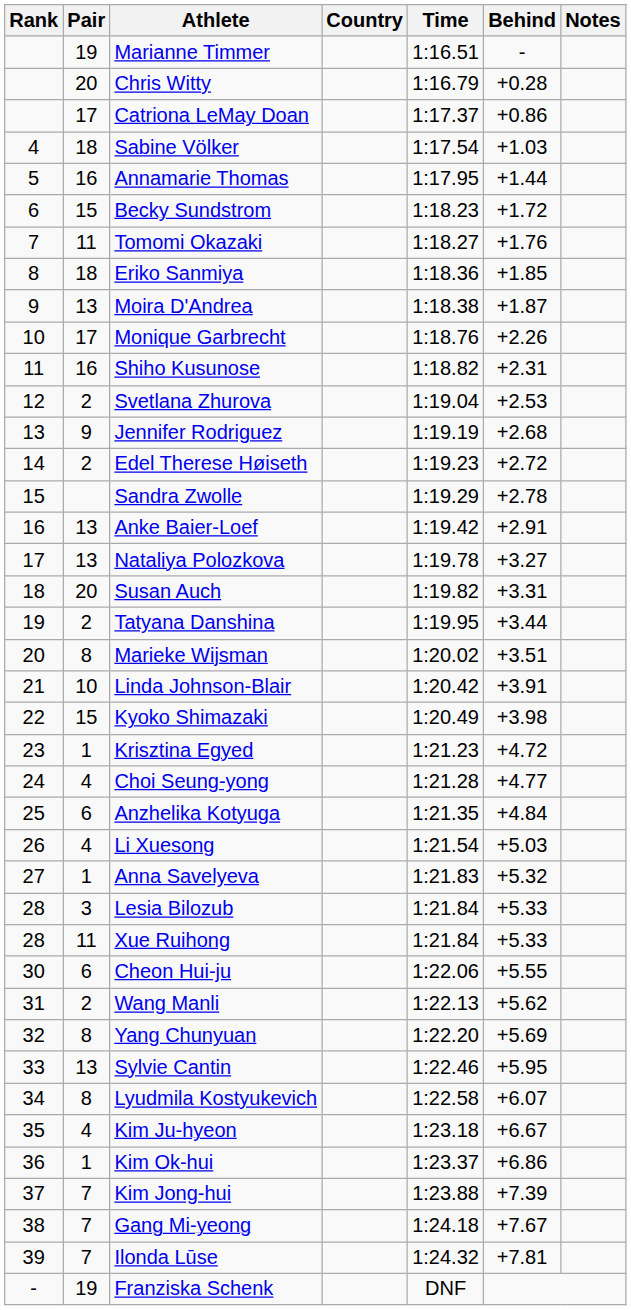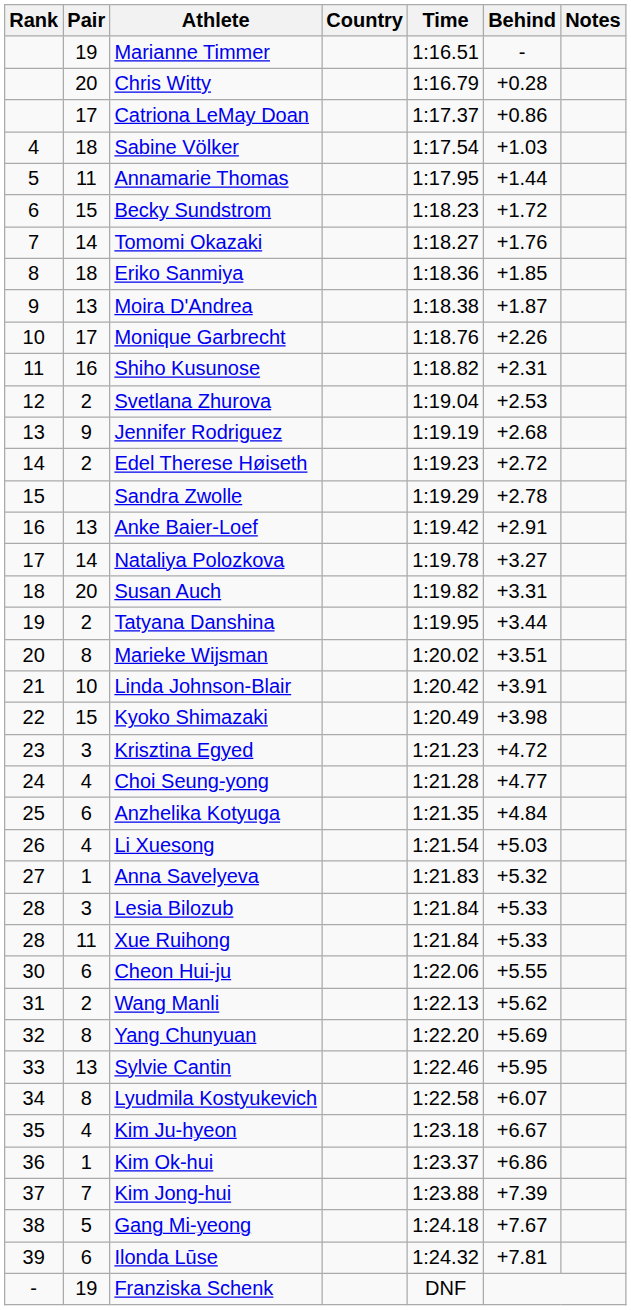Annamarie Thomas | Pair: 16 -> 11
Tomomi Okazaki | Pair: 11 -> 14
Nataliya Polozkova | Pair: 13 -> 14
Krisztina Egyed | Pair: 1 -> 3
Gang Mi-yeong | Pair: 7 -> 5
Ilonda Lūse | Pair: 7 -> 6
